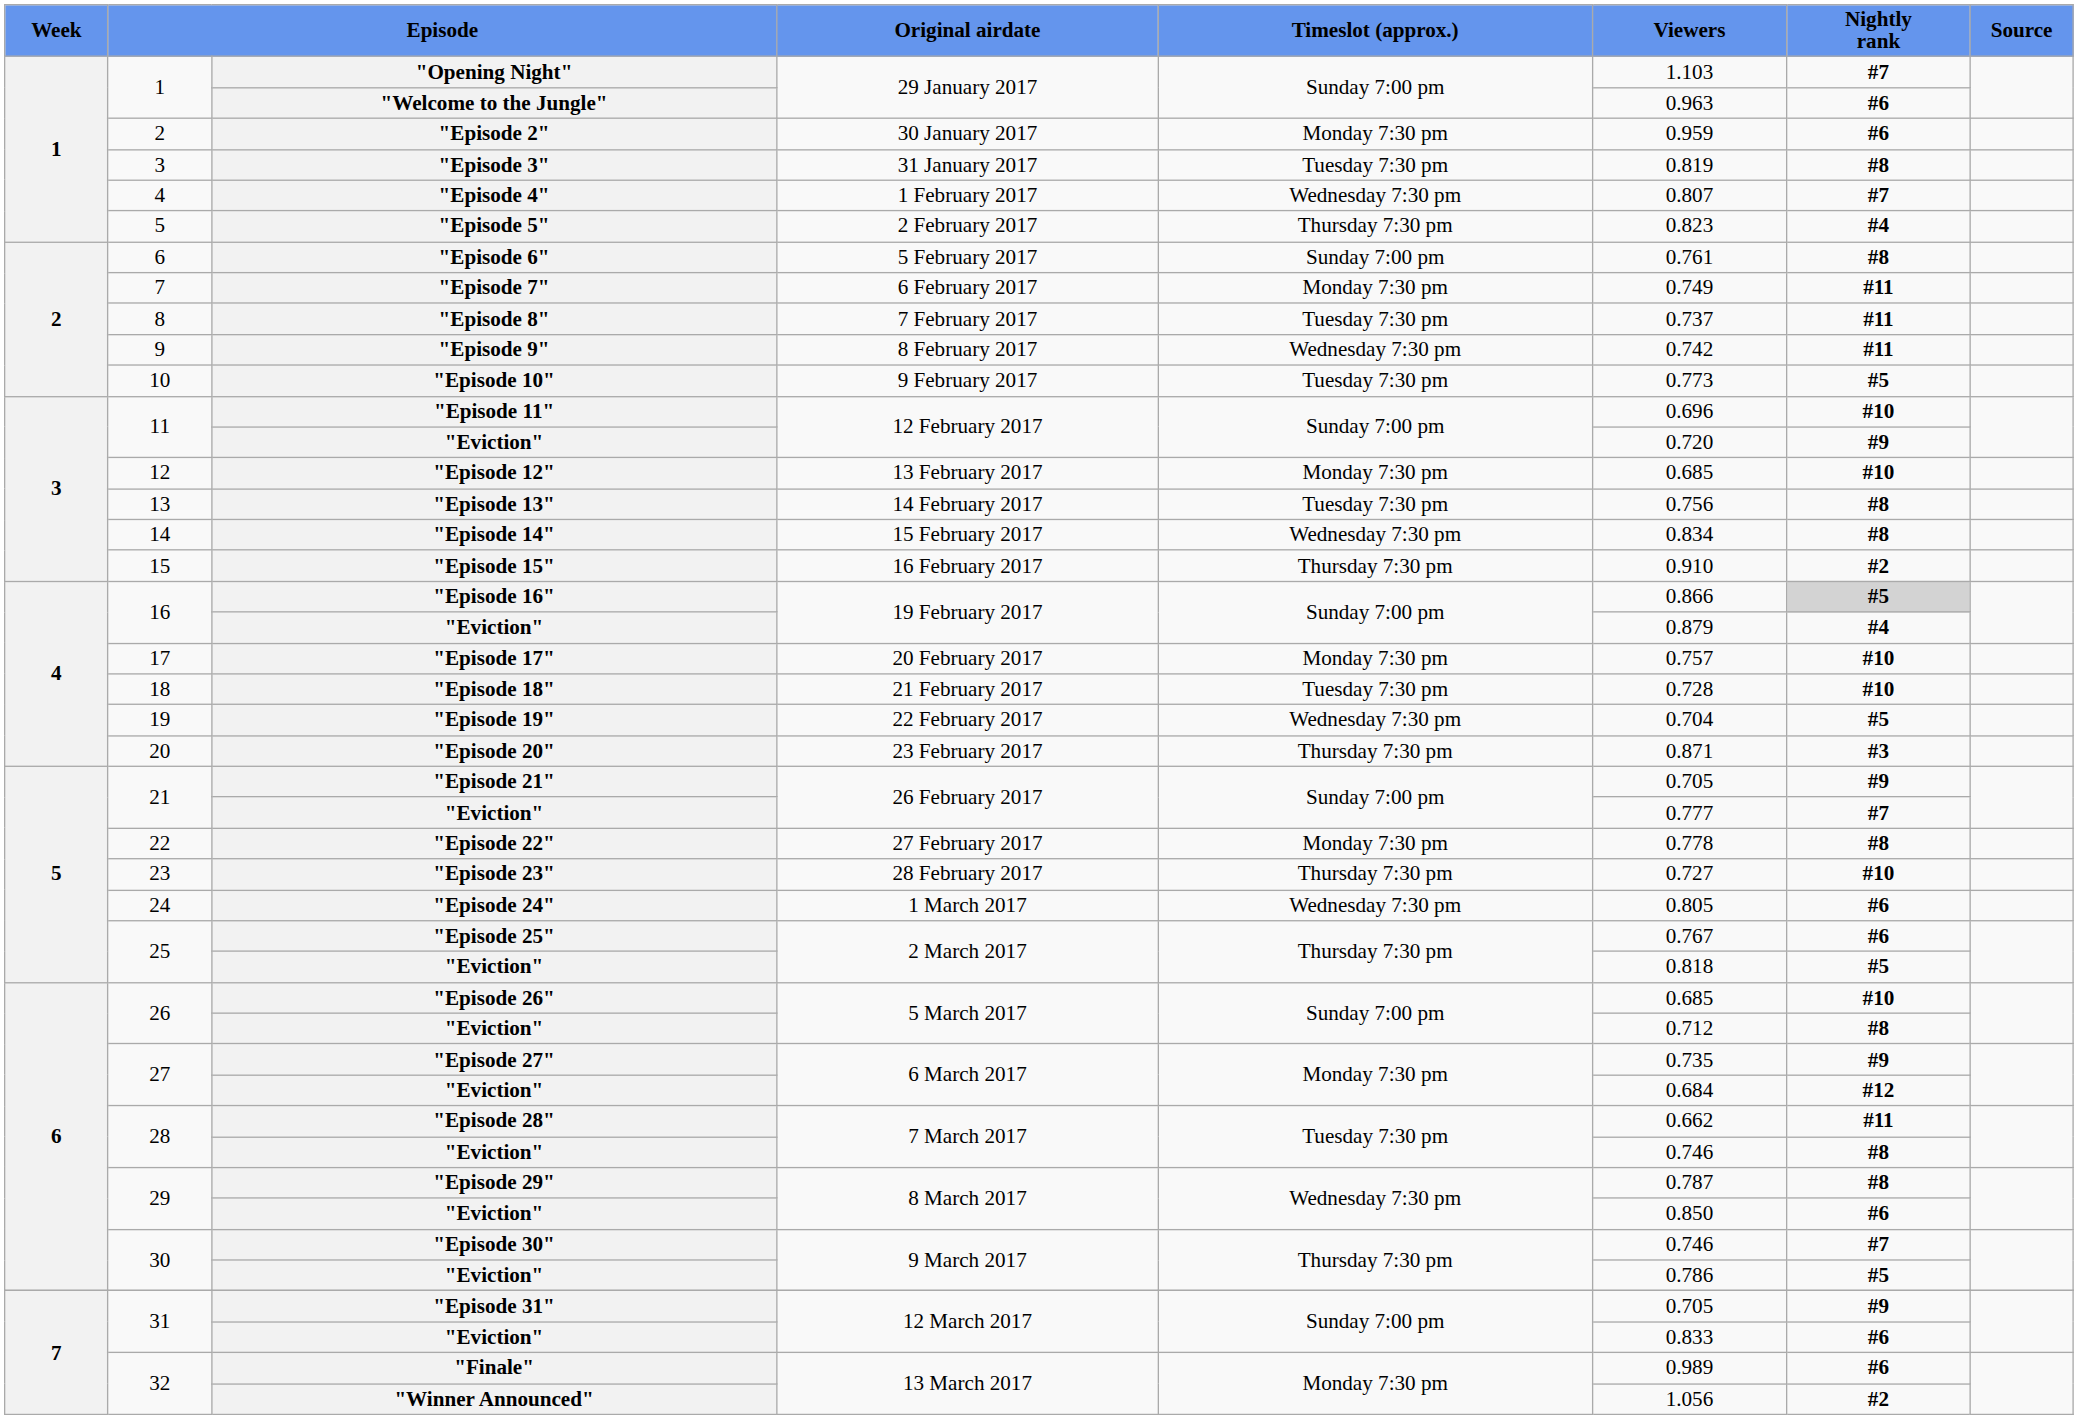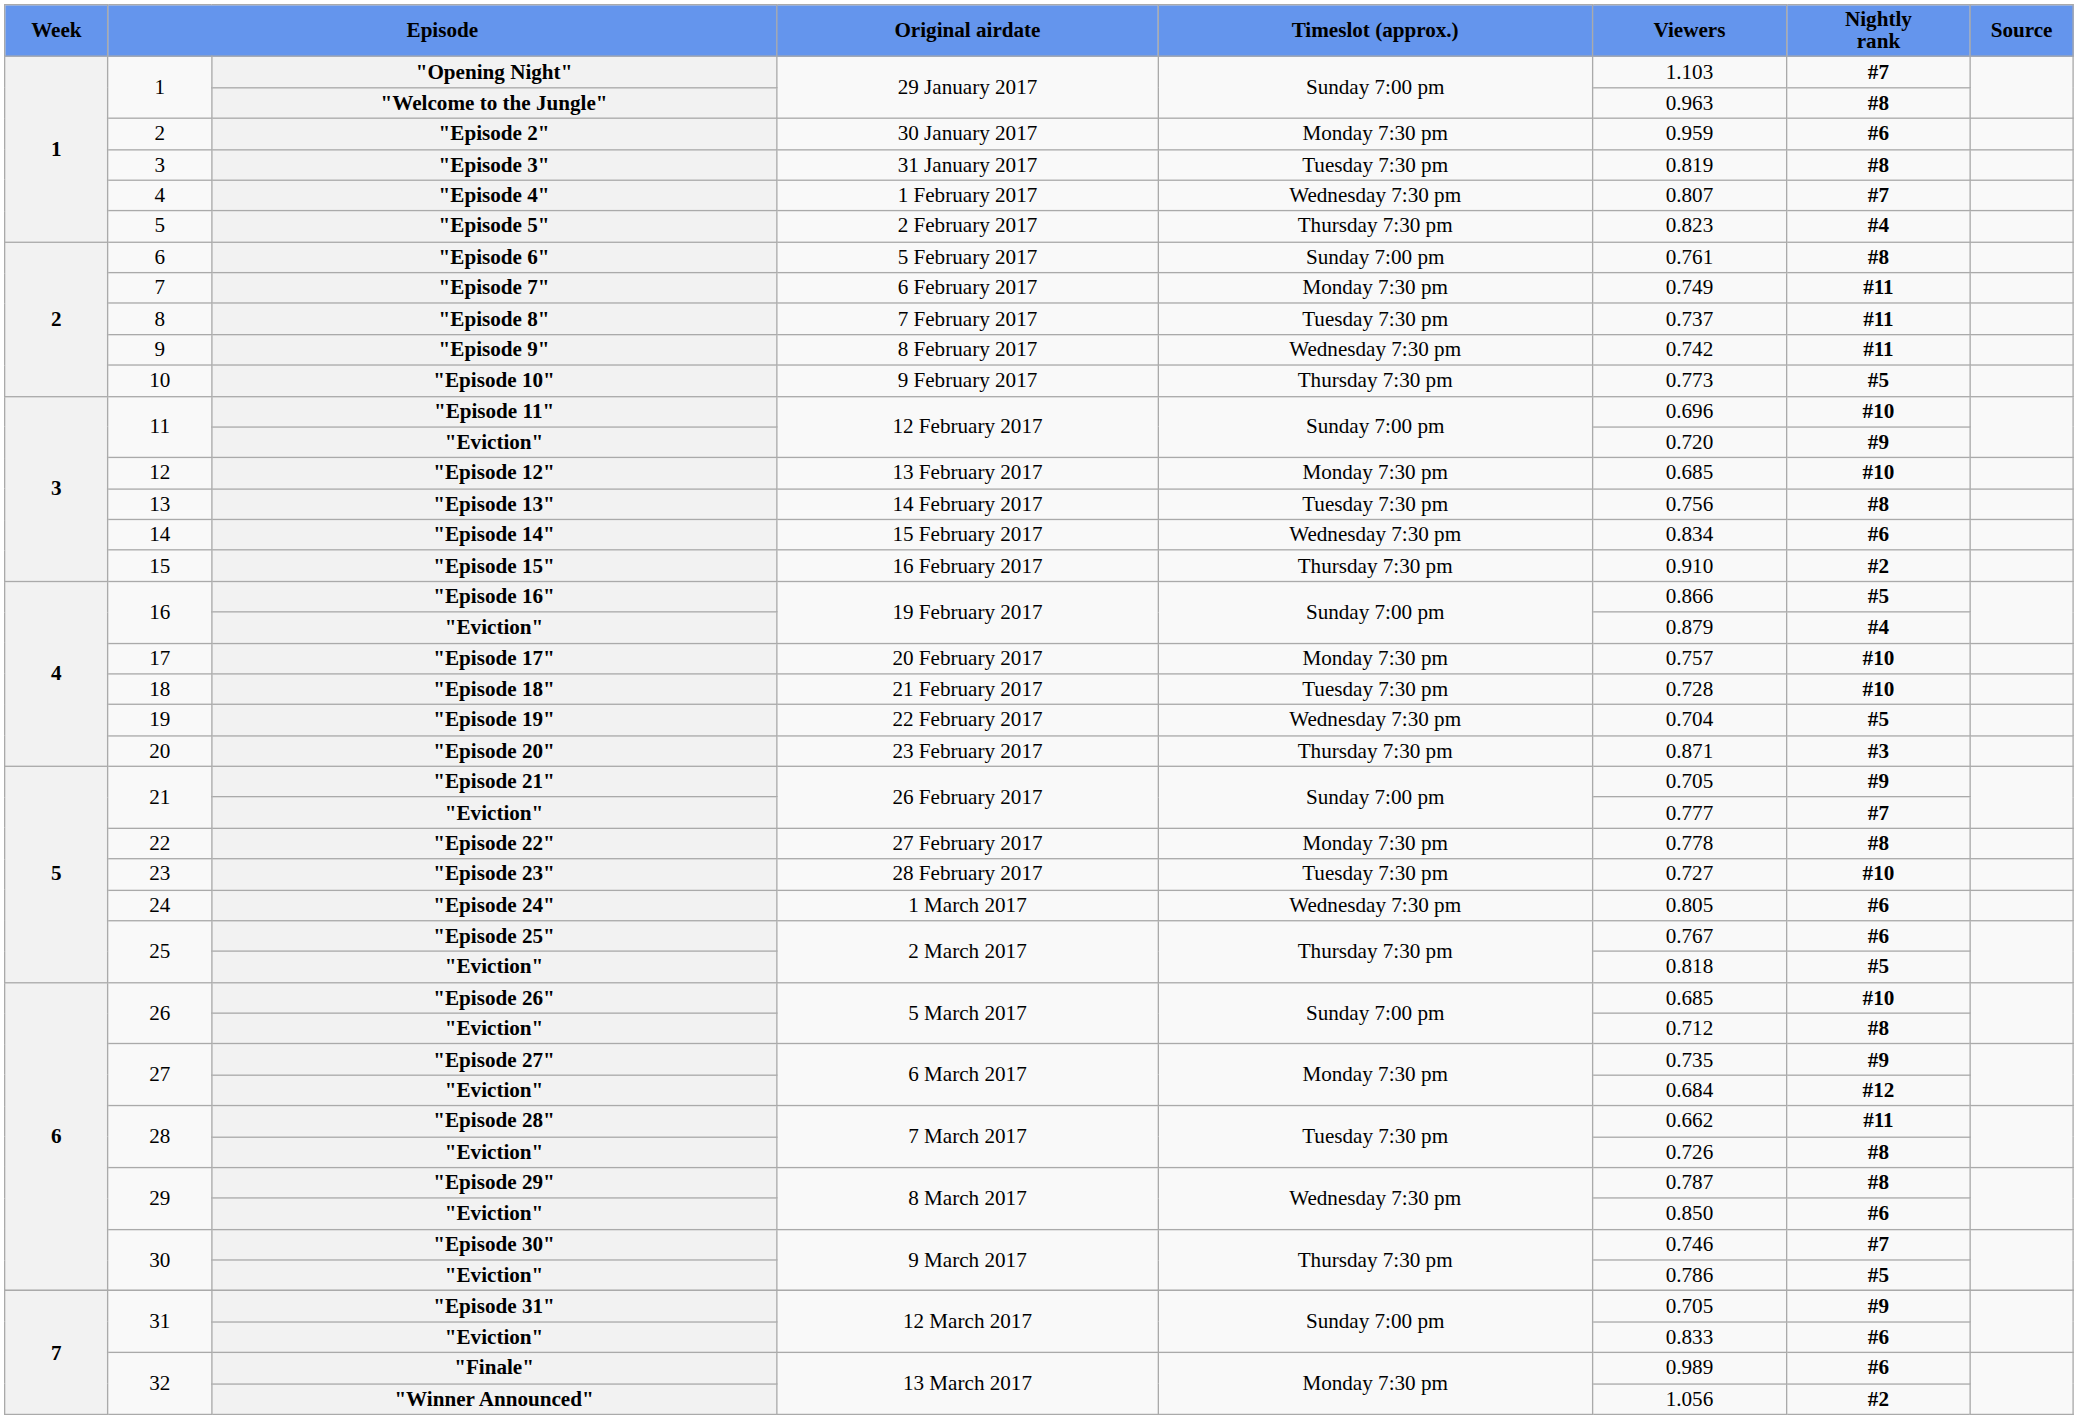"Welcome to the Jungle" | Nightly rank: #6 -> #8
"Episode 10" | Timeslot (approx.): Tuesday 7:30 pm -> Thursday 7:30 pm
"Episode 14" | Nightly rank: #8 -> #6
"Episode 16" | Nightly rank: lightgrey background -> no background
"Episode 23" | Timeslot (approx.): Thursday 7:30 pm -> Tuesday 7:30 pm
28 / "Eviction" | Viewers: 0.746 -> 0.726
